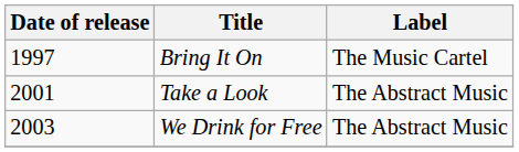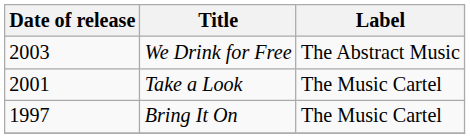rows swapped: Bring It On <-> We Drink for Free
Take a Look | Label: The Abstract Music -> The Music Cartel
